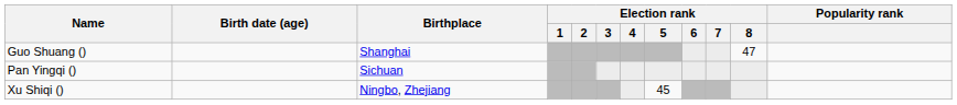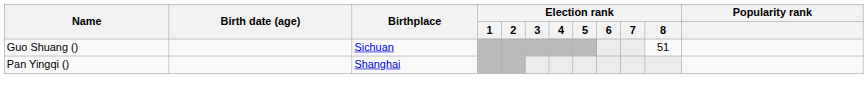Guo Shuang () | Birthplace: Shanghai -> Sichuan
Guo Shuang () | Election rank / 8: 47 -> 51
Pan Yingqi () | Birthplace: Sichuan -> Shanghai
- row: Xu Shiqi () | Ningbo, Zhejiang | 45
